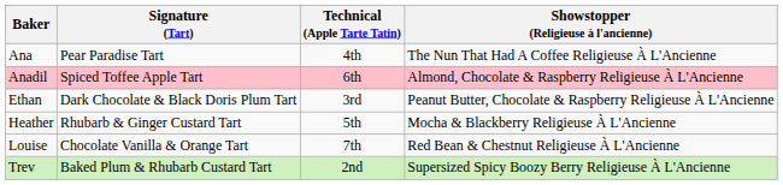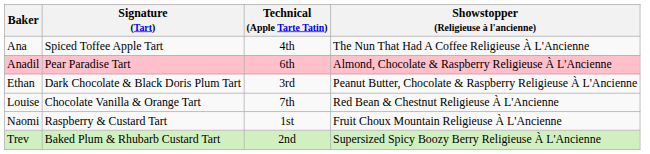Ana | Signature (Tart): Pear Paradise Tart -> Spiced Toffee Apple Tart
Anadil | Signature (Tart): Spiced Toffee Apple Tart -> Pear Paradise Tart
- row: Heather | Rhubarb & Ginger Custard Tart | 5th | Mocha & Blackberry Religieuse À L'Ancienne
+ row: Naomi | Raspberry & Custard Tart | 1st | Fruit Choux Mountain Religieuse À L'Ancienne
